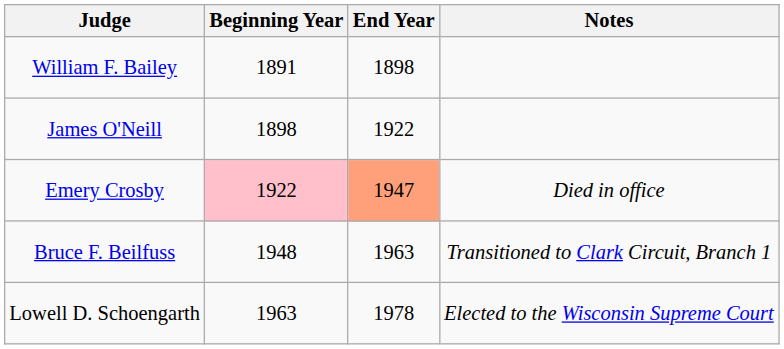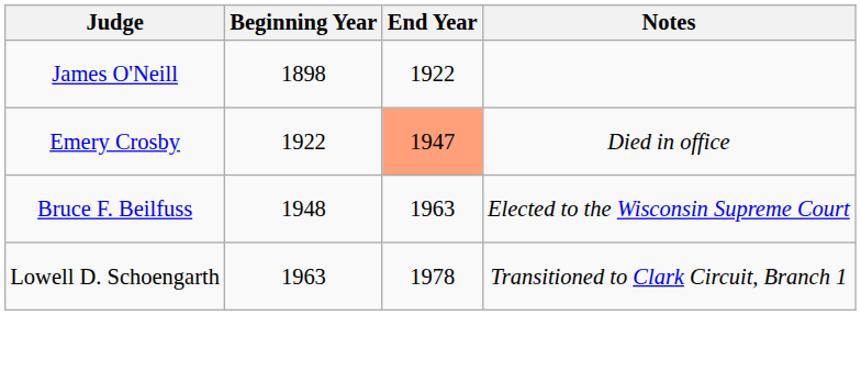- row: William F. Bailey | 1891 | 1898
Emery Crosby | Beginning Year: pink background -> no background
Bruce F. Beilfuss | Notes: Transitioned to Clark Circuit, Branch 1 -> Elected to the Wisconsin Supreme Court
Lowell D. Schoengarth | Notes: Elected to the Wisconsin Supreme Court -> Transitioned to Clark Circuit, Branch 1
